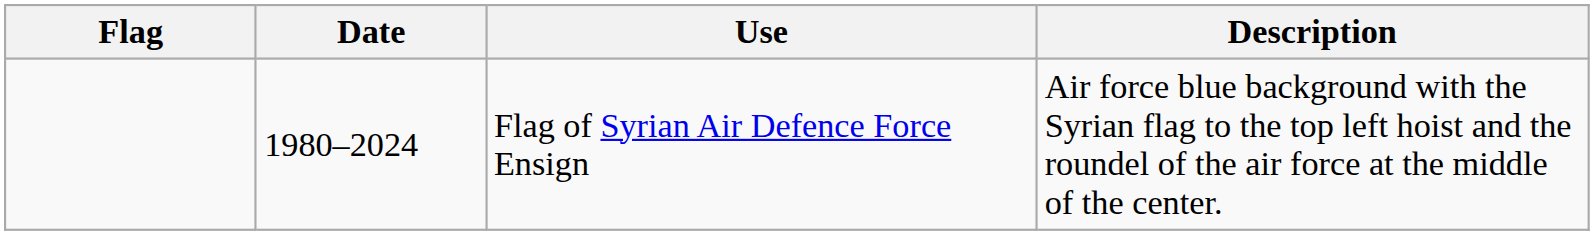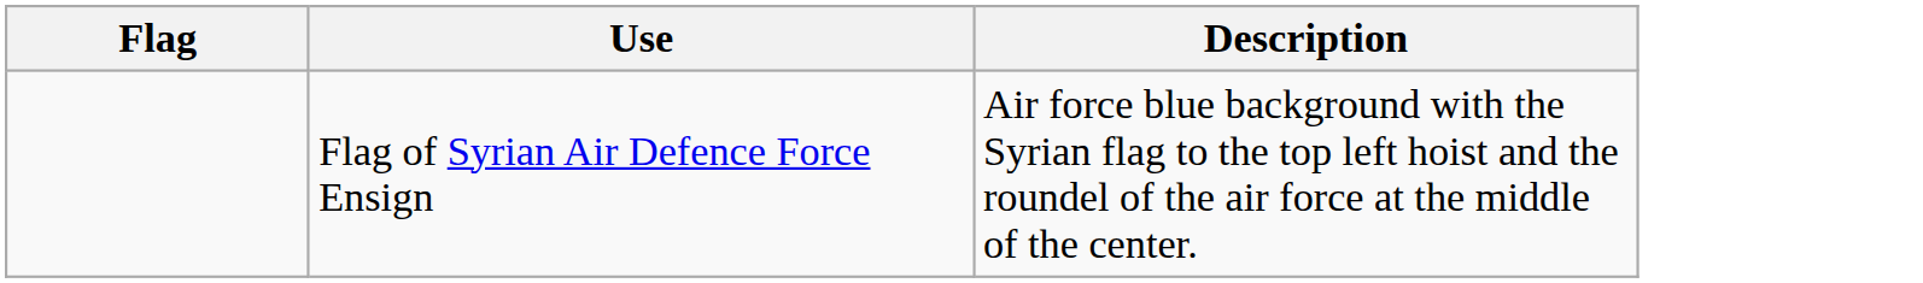- column: Date | 1980–2024
